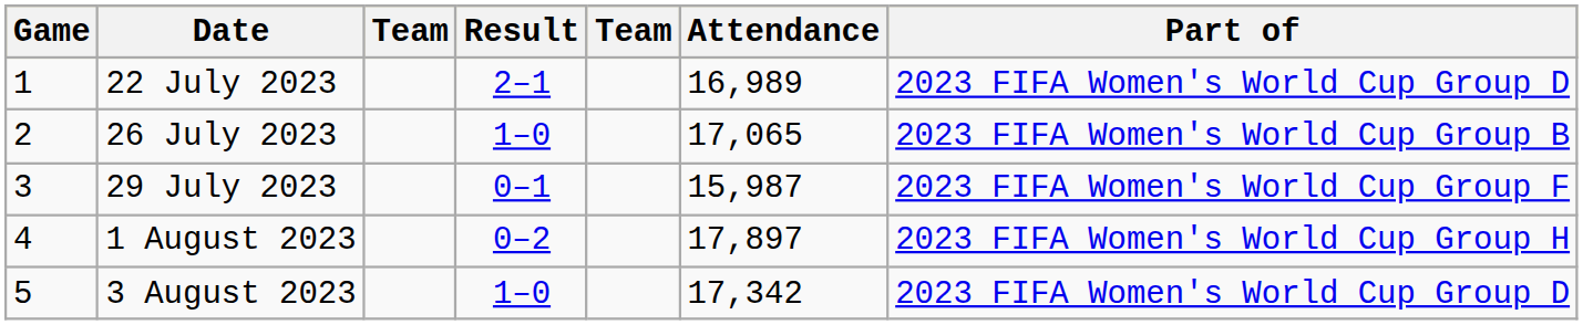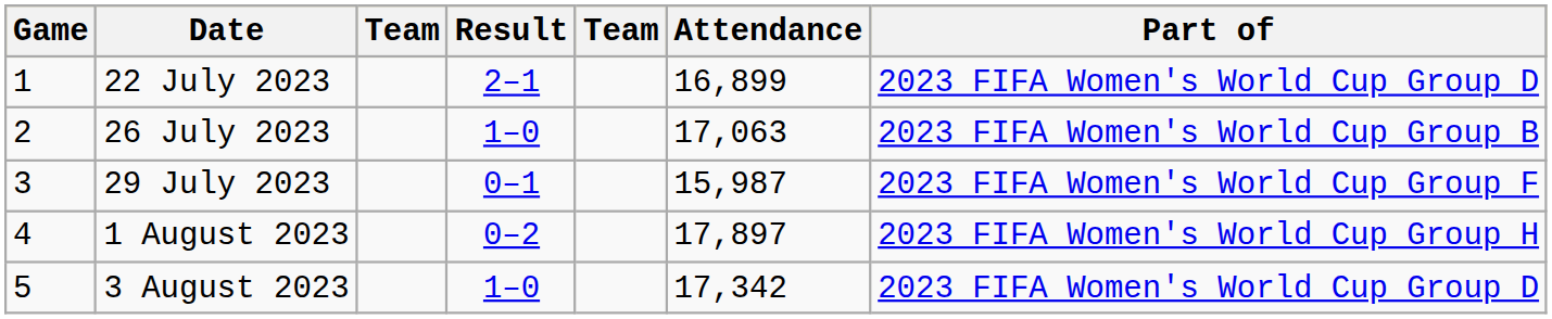22 July 2023 | Attendance: 16,989 -> 16,899
26 July 2023 | Attendance: 17,065 -> 17,063
